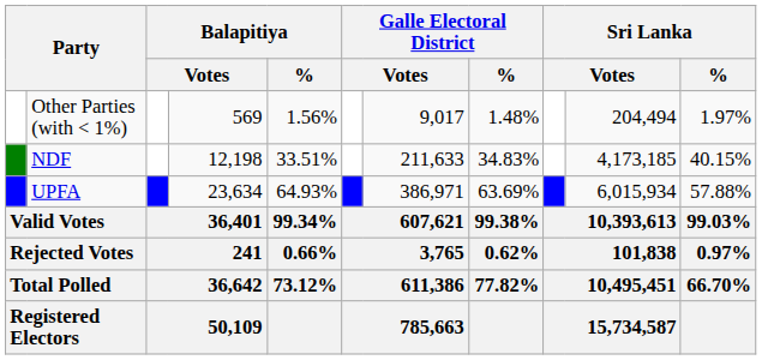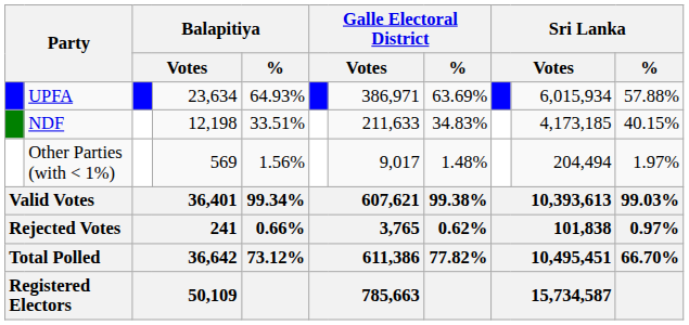rows swapped: UPFA <-> Other Parties (with < 1%)
